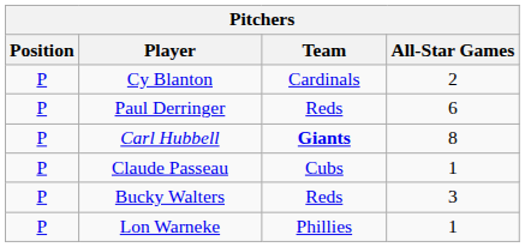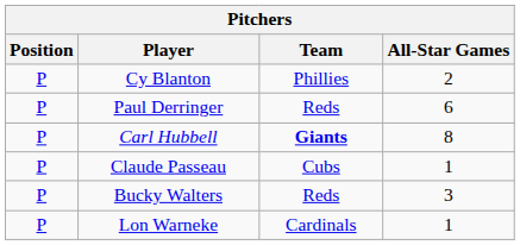Cy Blanton | Team: Cardinals -> Phillies
Lon Warneke | Team: Phillies -> Cardinals
